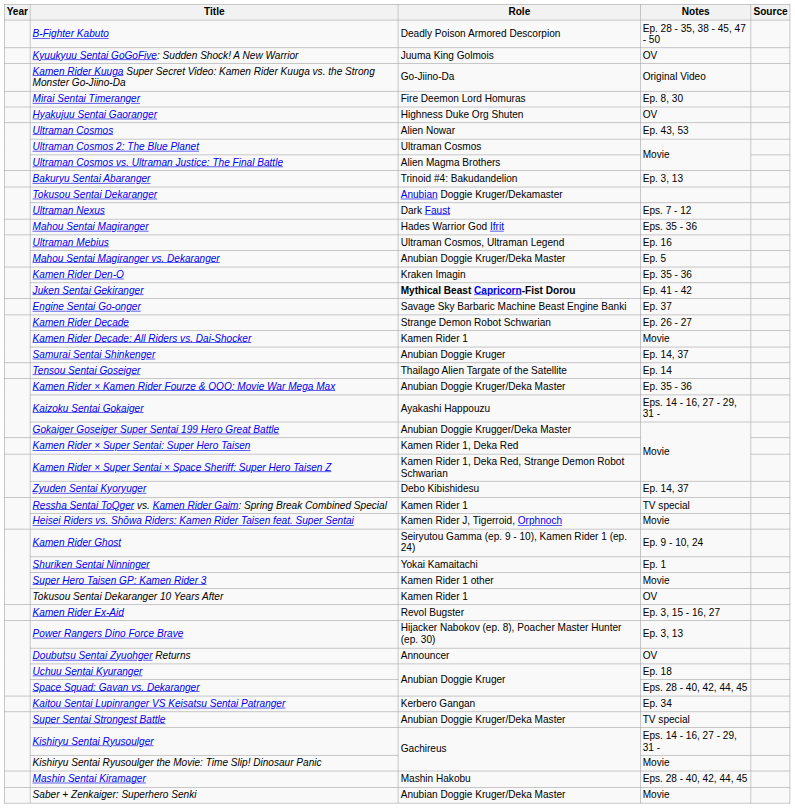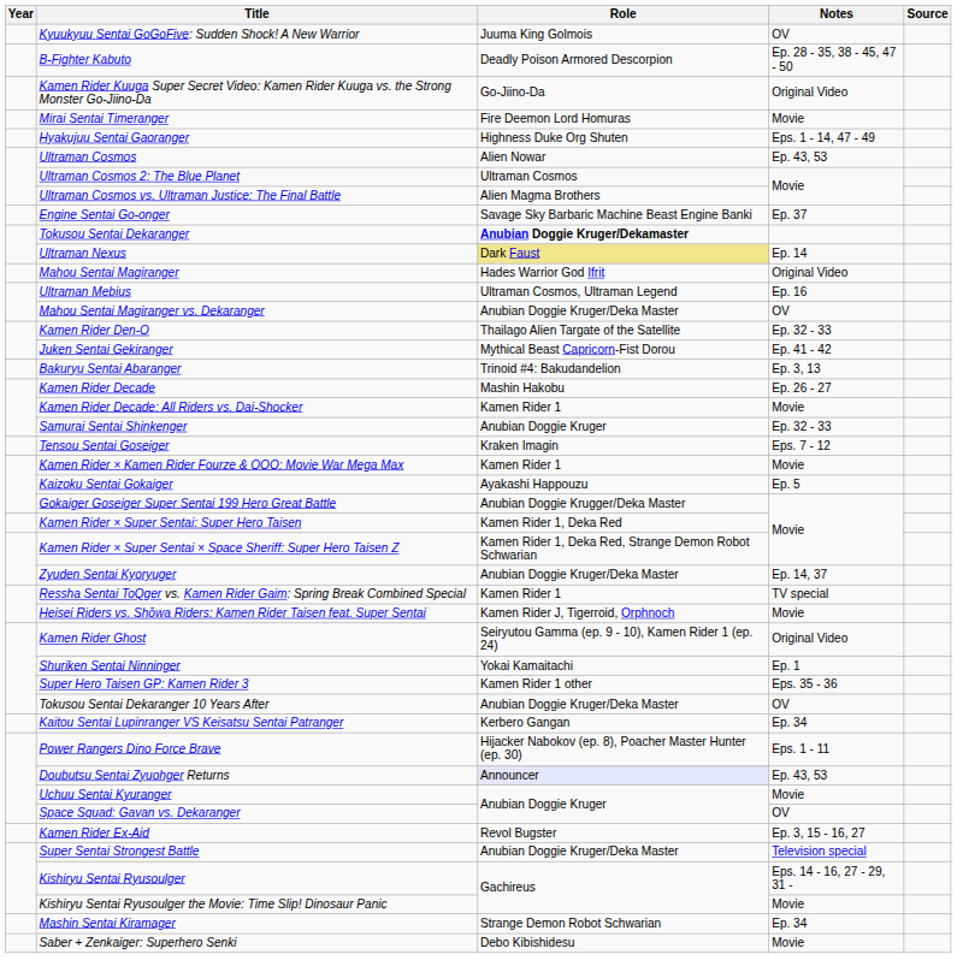rows swapped: B-Fighter Kabuto <-> Kyuukyuu Sentai GoGoFive: Sudden Shock! A New Warrior
Mirai Sentai Timeranger | Notes: Ep. 8, 30 -> Movie
Hyakujuu Sentai Gaoranger | Notes: OV -> Eps. 1 - 14, 47 - 49
rows swapped: Bakuryu Sentai Abaranger <-> Engine Sentai Go-onger
Tokusou Sentai Dekaranger | Role: normal -> bold
Ultraman Nexus | Role: no background -> khaki background
Ultraman Nexus | Notes: Eps. 7 - 12 -> Ep. 14
Mahou Sentai Magiranger | Notes: Eps. 35 - 36 -> Original Video
Mahou Sentai Magiranger vs. Dekaranger | Notes: Ep. 5 -> OV
Kamen Rider Den-O | Role: Kraken Imagin -> Thailago Alien Targate of the Satellite
Kamen Rider Den-O | Notes: Ep. 35 - 36 -> Ep. 32 - 33
Juken Sentai Gekiranger | Role: bold -> normal
Kamen Rider Decade | Role: Strange Demon Robot Schwarian -> Mashin Hakobu
Samurai Sentai Shinkenger | Notes: Ep. 14, 37 -> Ep. 32 - 33
Tensou Sentai Goseiger | Role: Thailago Alien Targate of the Satellite -> Kraken Imagin
Tensou Sentai Goseiger | Notes: Ep. 14 -> Eps. 7 - 12
Kamen Rider × Kamen Rider Fourze & OOO: Movie War Mega Max | Role: Anubian Doggie Kruger/Deka Master -> Kamen Rider 1
Kamen Rider × Kamen Rider Fourze & OOO: Movie War Mega Max | Notes: Ep. 35 - 36 -> Movie
Kaizoku Sentai Gokaiger | Notes: Eps. 14 - 16, 27 - 29, 31 - -> Ep. 5
Zyuden Sentai Kyoryuger | Role: Debo Kibishidesu -> Anubian Doggie Kruger/Deka Master
Kamen Rider Ghost | Notes: Ep. 9 - 10, 24 -> Original Video
Super Hero Taisen GP: Kamen Rider 3 | Notes: Movie -> Eps. 35 - 36
Tokusou Sentai Dekaranger 10 Years After | Role: Kamen Rider 1 -> Anubian Doggie Kruger/Deka Master
rows swapped: Kamen Rider Ex-Aid <-> Kaitou Sentai Lupinranger VS Keisatsu Sentai Patranger
Power Rangers Dino Force Brave | Notes: Ep. 3, 13 -> Eps. 1 - 11
Doubutsu Sentai Zyuohger Returns | Role: no background -> lavender background
Doubutsu Sentai Zyuohger Returns | Notes: OV -> Ep. 43, 53
Uchuu Sentai Kyuranger | Notes: Ep. 18 -> Movie
Space Squad: Gavan vs. Dekaranger | Notes: Eps. 28 - 40, 42, 44, 45 -> OV
Super Sentai Strongest Battle | Notes: TV special -> Television special
Mashin Sentai Kiramager | Role: Mashin Hakobu -> Strange Demon Robot Schwarian
Mashin Sentai Kiramager | Notes: Eps. 28 - 40, 42, 44, 45 -> Ep. 34
Saber + Zenkaiger: Superhero Senki | Role: Anubian Doggie Kruger/Deka Master -> Debo Kibishidesu
